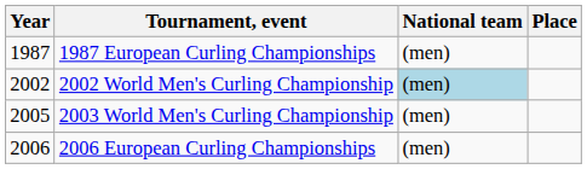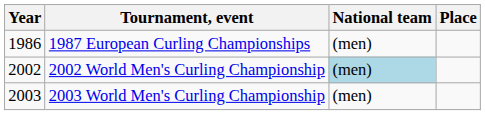1987 European Curling Championships | Year: 1987 -> 1986
2003 World Men's Curling Championship | Year: 2005 -> 2003
- row: 2006 | 2006 European Curling Championships | (men)
